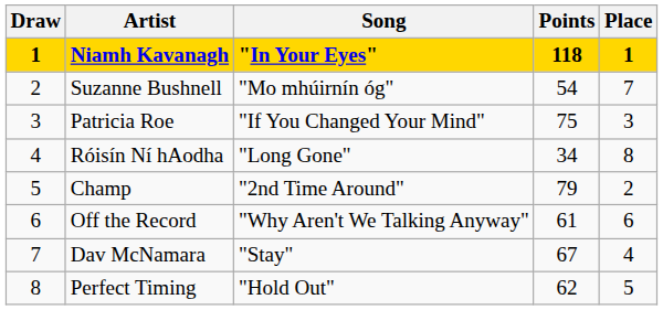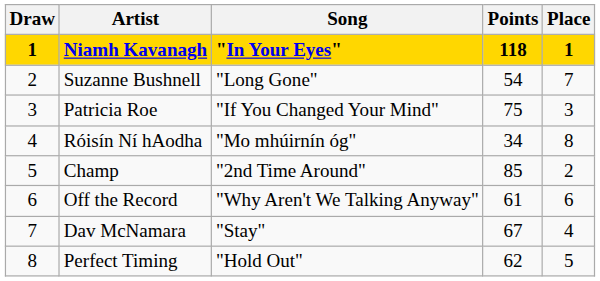Suzanne Bushnell | Song: "Mo mhúirnín óg" -> "Long Gone"
Róisín Ní hAodha | Song: "Long Gone" -> "Mo mhúirnín óg"
Champ | Points: 79 -> 85
